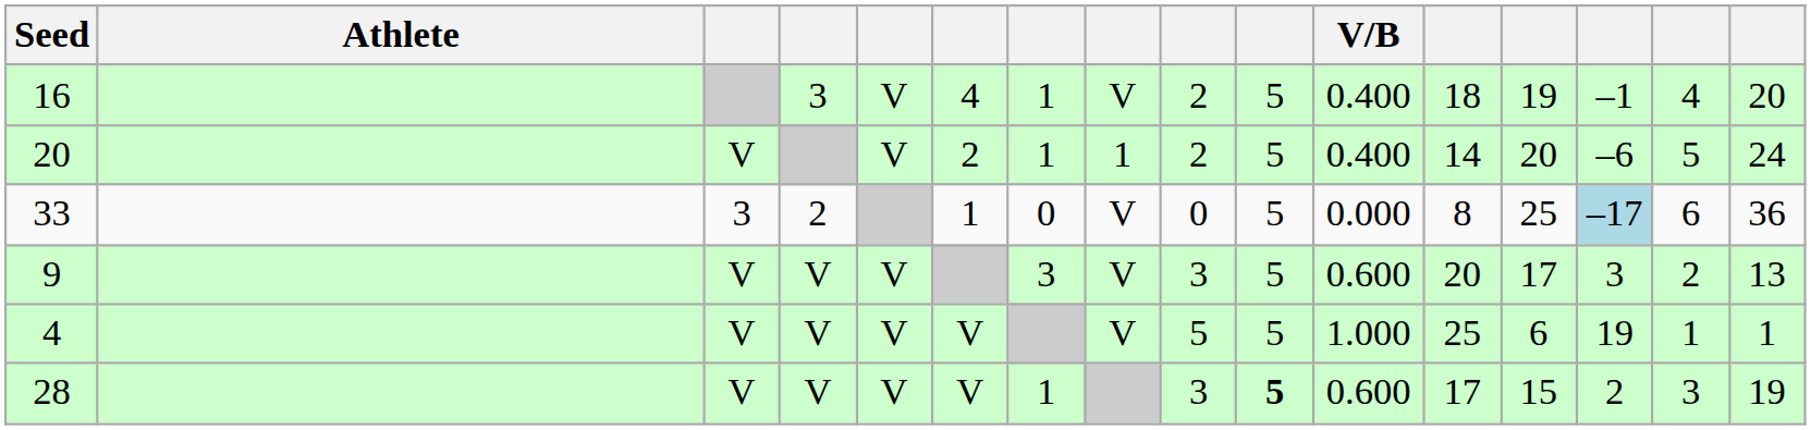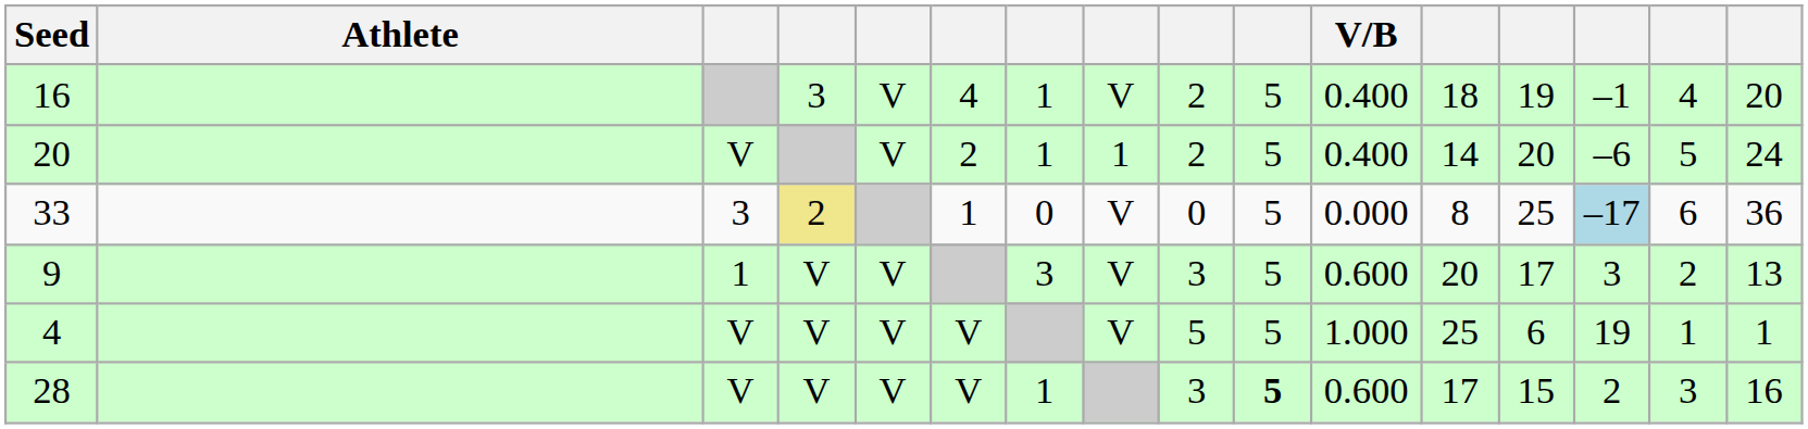33 | column 4: no background -> khaki background
9 | column 3: V -> 1
28 | column 16: 19 -> 16
